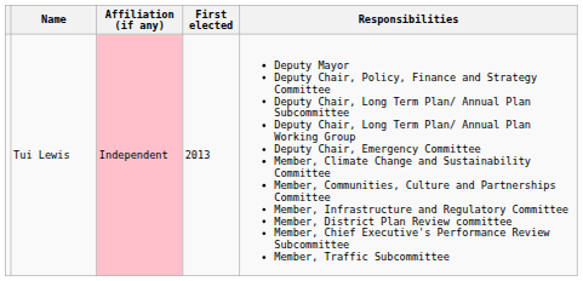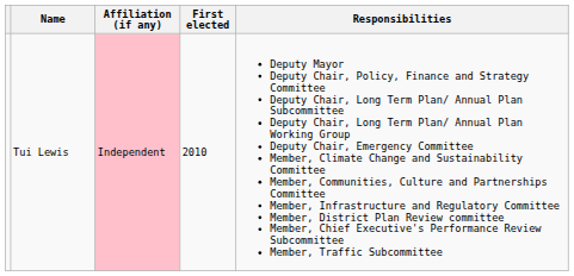Tui Lewis | First elected: 2013 -> 2010
